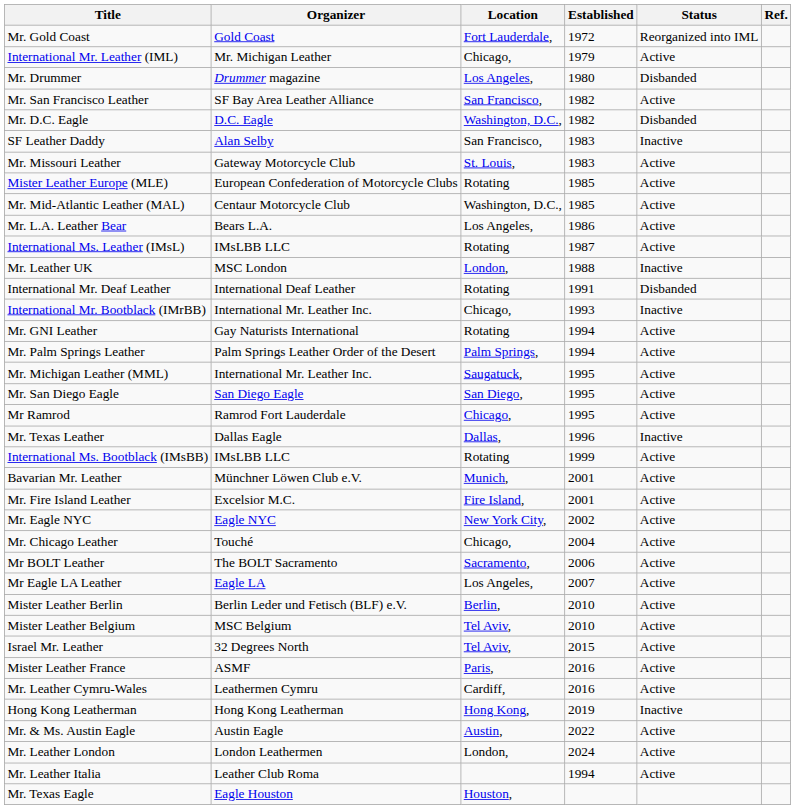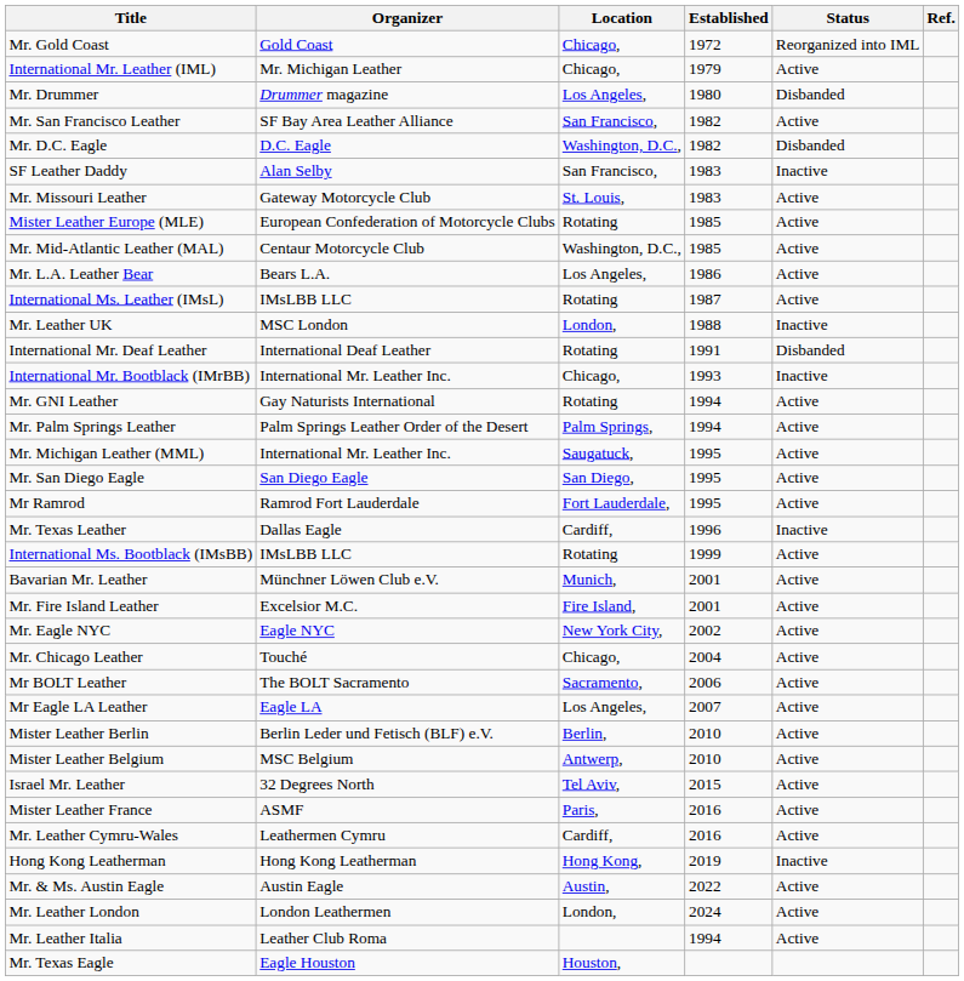Mr. Gold Coast | Location: Fort Lauderdale, -> Chicago,
Mr Ramrod | Location: Chicago, -> Fort Lauderdale,
Mr. Texas Leather | Location: Dallas, -> Cardiff,
Mister Leather Belgium | Location: Tel Aviv, -> Antwerp,
